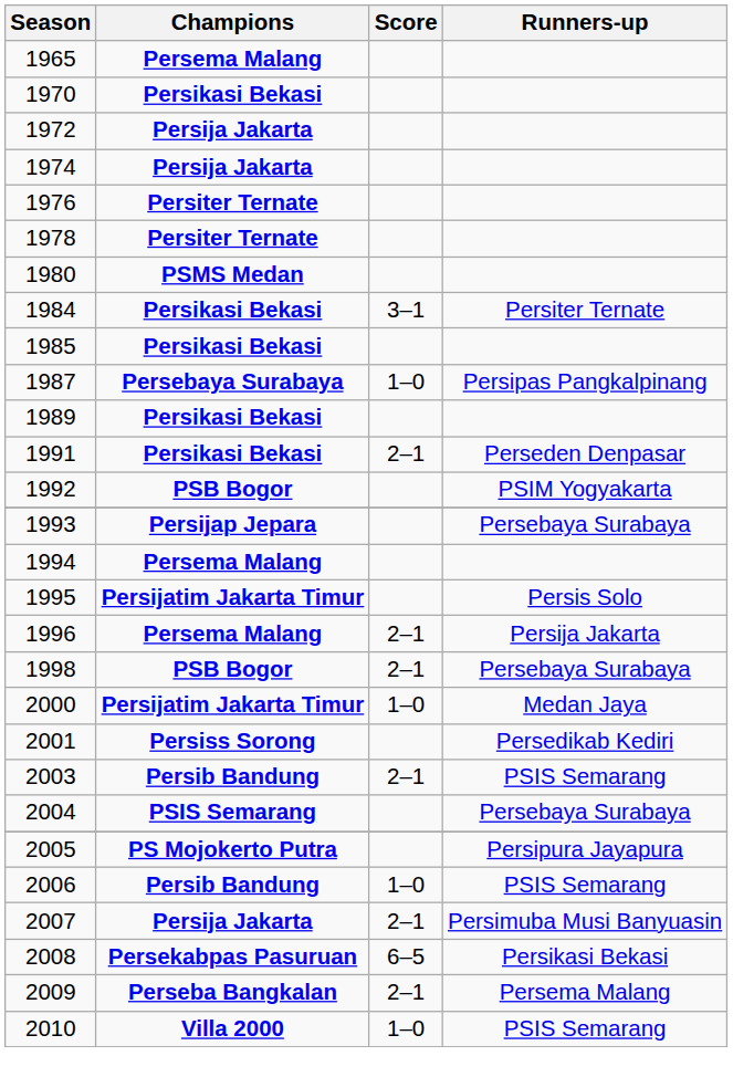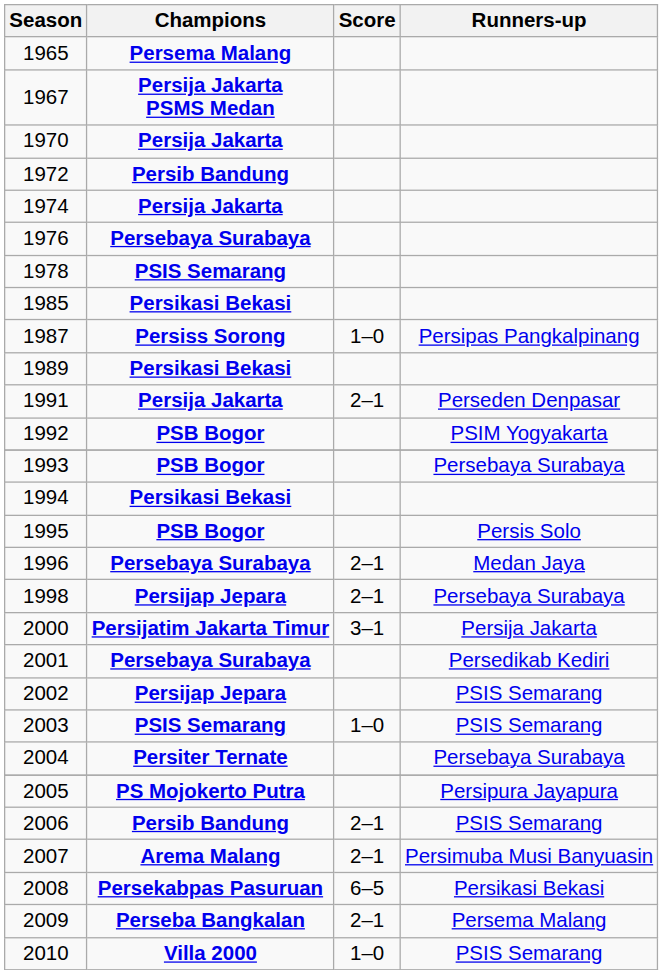+ row: 1967 | Persija Jakarta PSMS Medan
1970 | Champions: Persikasi Bekasi -> Persija Jakarta
1972 | Champions: Persija Jakarta -> Persib Bandung
1976 | Champions: Persiter Ternate -> Persebaya Surabaya
1978 | Champions: Persiter Ternate -> PSIS Semarang
- row: 1980 | PSMS Medan
- row: 1984 | Persikasi Bekasi | 3–1 | Persiter Ternate
1987 | Champions: Persebaya Surabaya -> Persiss Sorong
1991 | Champions: Persikasi Bekasi -> Persija Jakarta
1993 | Champions: Persijap Jepara -> PSB Bogor
1994 | Champions: Persema Malang -> Persikasi Bekasi
1995 | Champions: Persijatim Jakarta Timur -> PSB Bogor
1996 | Champions: Persema Malang -> Persebaya Surabaya
1996 | Runners-up: Persija Jakarta -> Medan Jaya
1998 | Champions: PSB Bogor -> Persijap Jepara
2000 | Score: 1–0 -> 3–1
2000 | Runners-up: Medan Jaya -> Persija Jakarta
2001 | Champions: Persiss Sorong -> Persebaya Surabaya
+ row: 2002 | Persijap Jepara | PSIS Semarang
2003 | Champions: Persib Bandung -> PSIS Semarang
2003 | Score: 2–1 -> 1–0
2004 | Champions: PSIS Semarang -> Persiter Ternate
2006 | Score: 1–0 -> 2–1
2007 | Champions: Persija Jakarta -> Arema Malang
